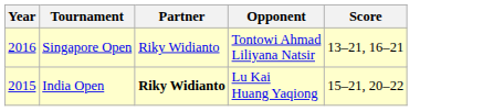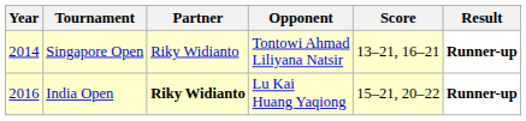+ column: Result | Runner-up | Runner-up
Singapore Open | Year: 2016 -> 2014
India Open | Year: 2015 -> 2016
